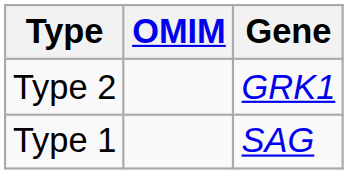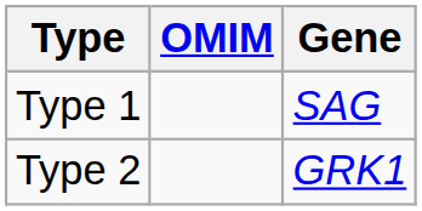rows swapped: Type 1 <-> Type 2
